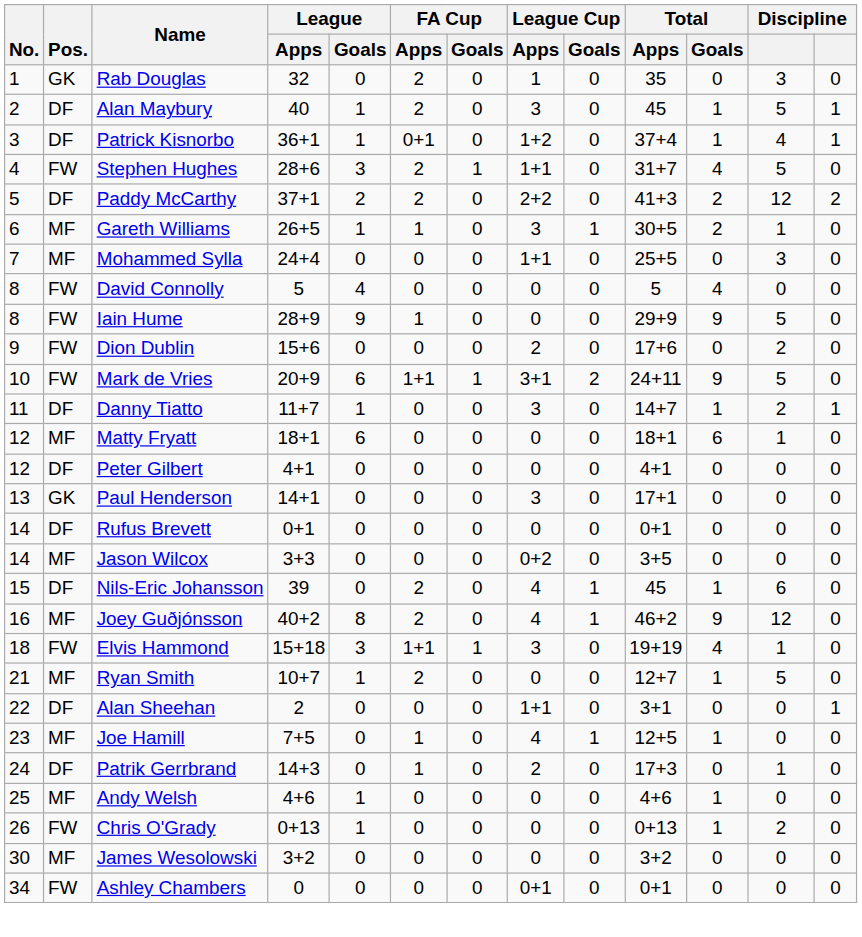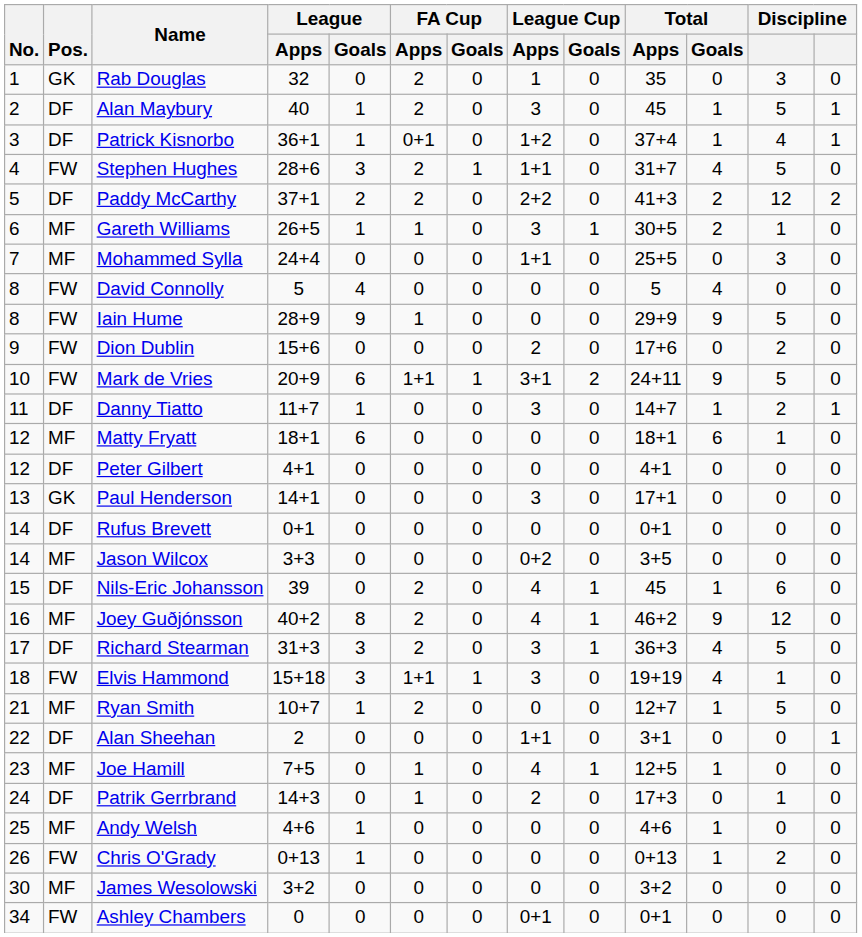+ row: 17 | DF | Richard Stearman | 31+3 | 3 | 2 | 0 | 3 | 1 | 36+3 | 4 | 5 | 0
